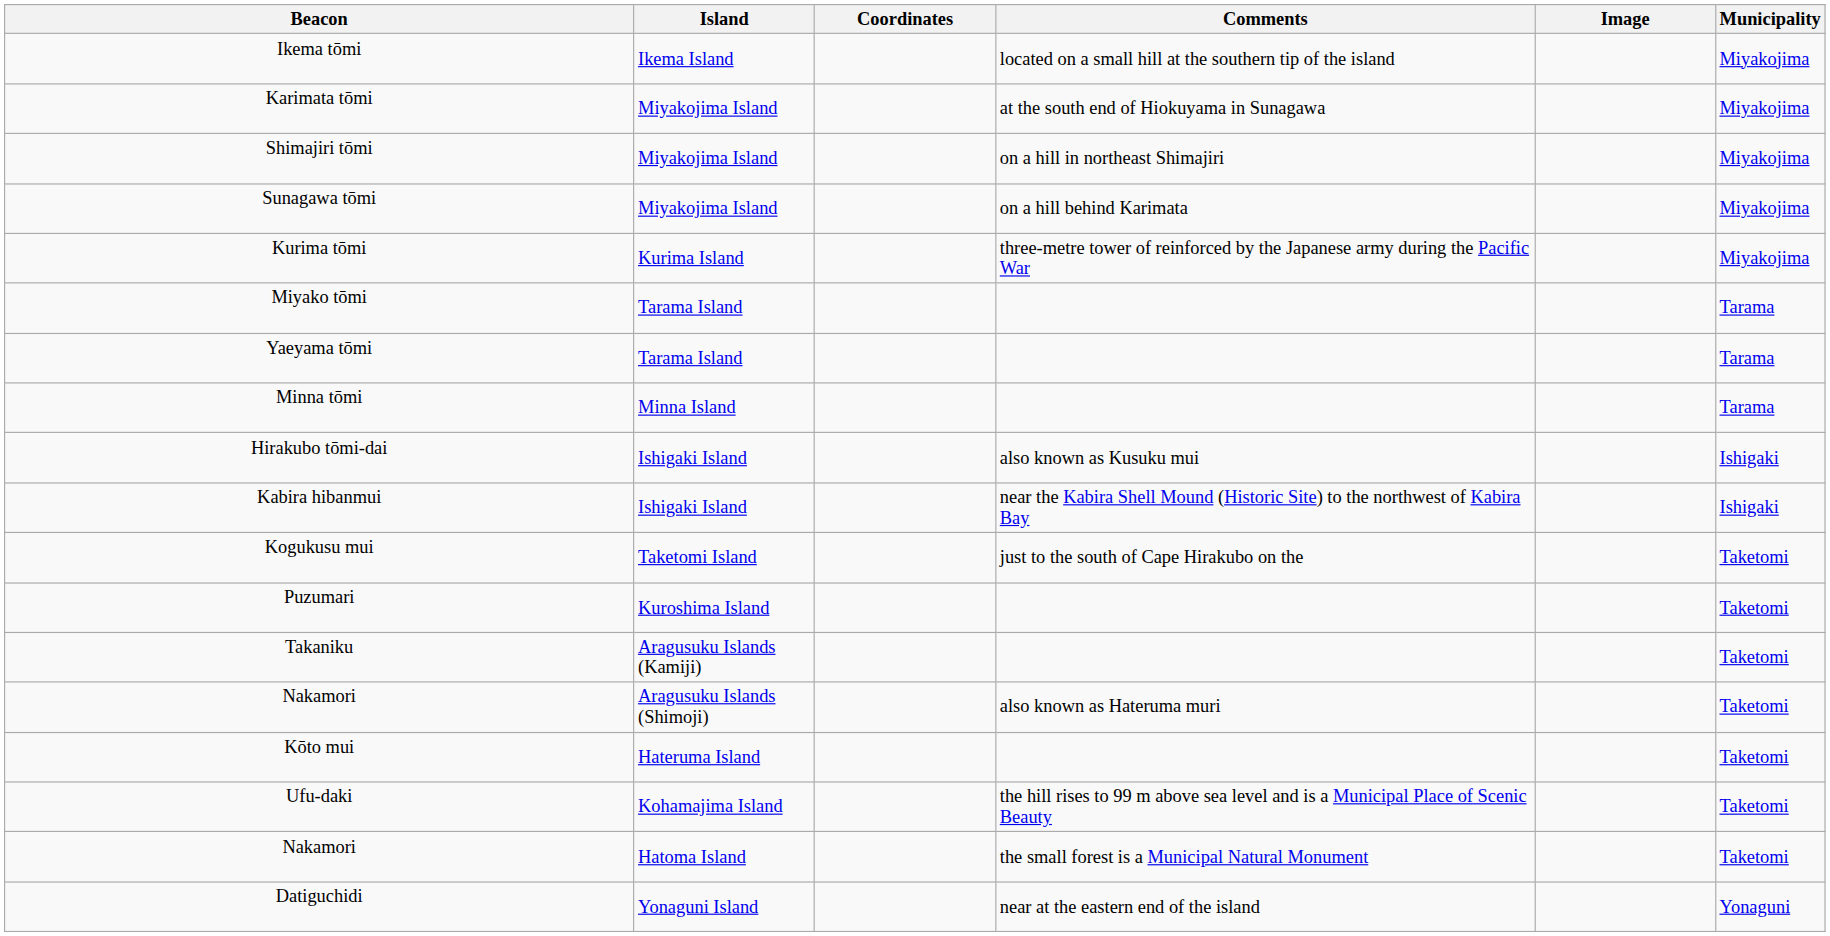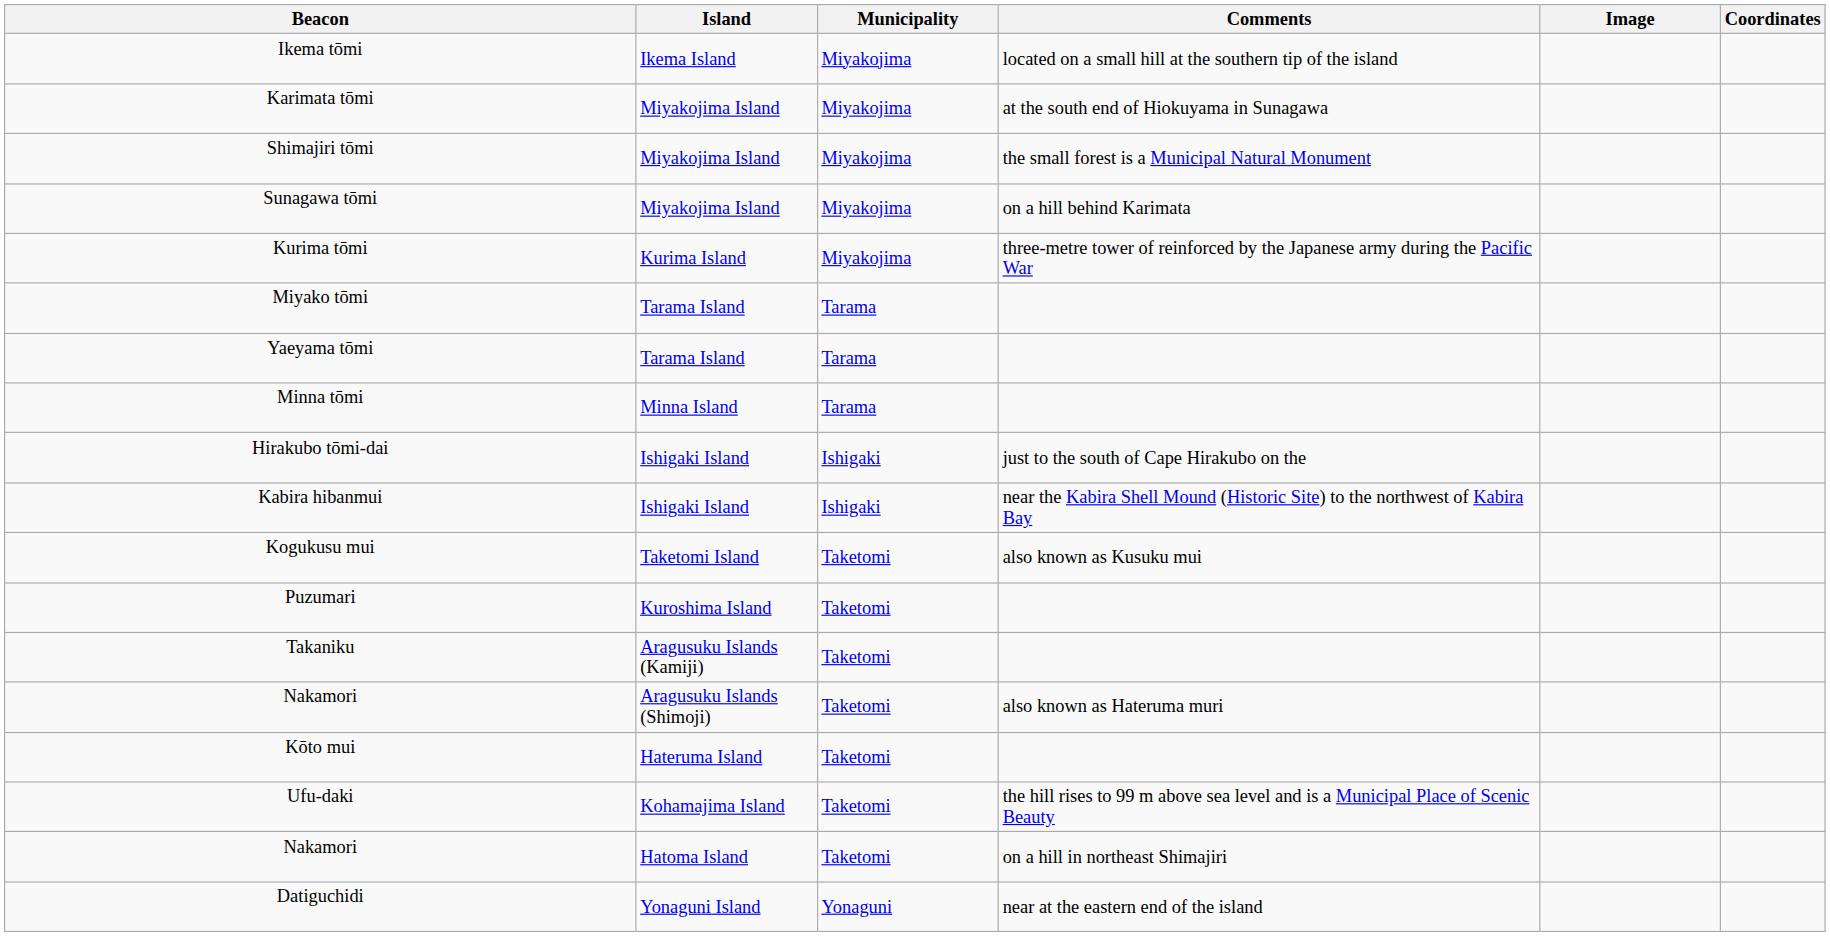columns swapped: Municipality <-> Coordinates
Shimajiri tōmi | Comments: on a hill in northeast Shimajiri -> the small forest is a Municipal Natural Monument
Hirakubo tōmi-dai | Comments: also known as Kusuku mui -> just to the south of Cape Hirakubo on the
Kogukusu mui | Comments: just to the south of Cape Hirakubo on the -> also known as Kusuku mui
Nakamori / Hatoma Island | Comments: the small forest is a Municipal Natural Monument -> on a hill in northeast Shimajiri
